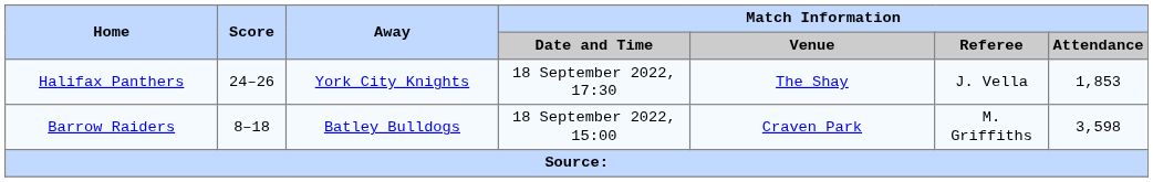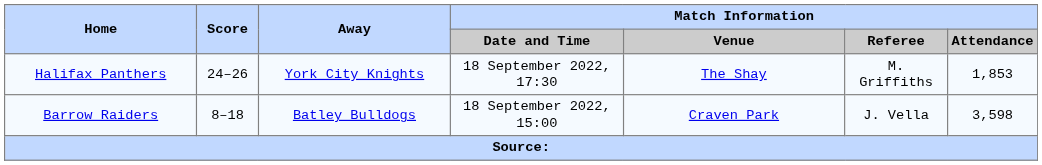Halifax Panthers | Match Information / Referee: J. Vella -> M. Griffiths
Barrow Raiders | Match Information / Referee: M. Griffiths -> J. Vella
